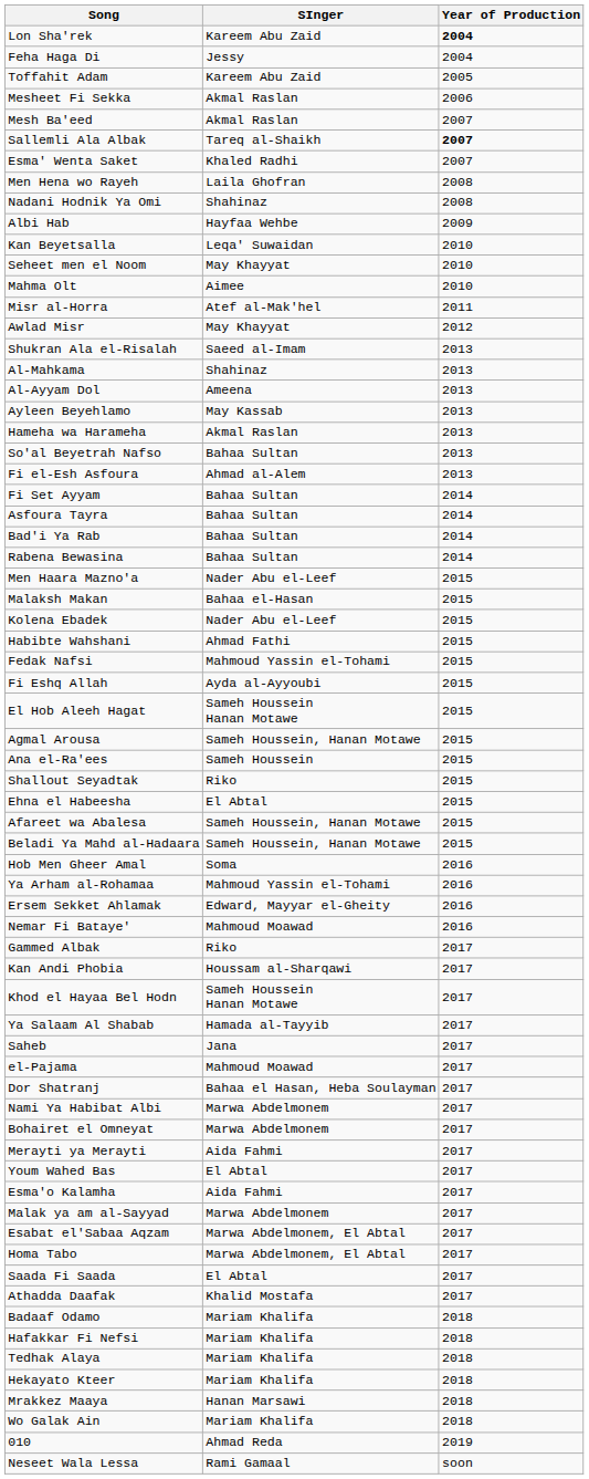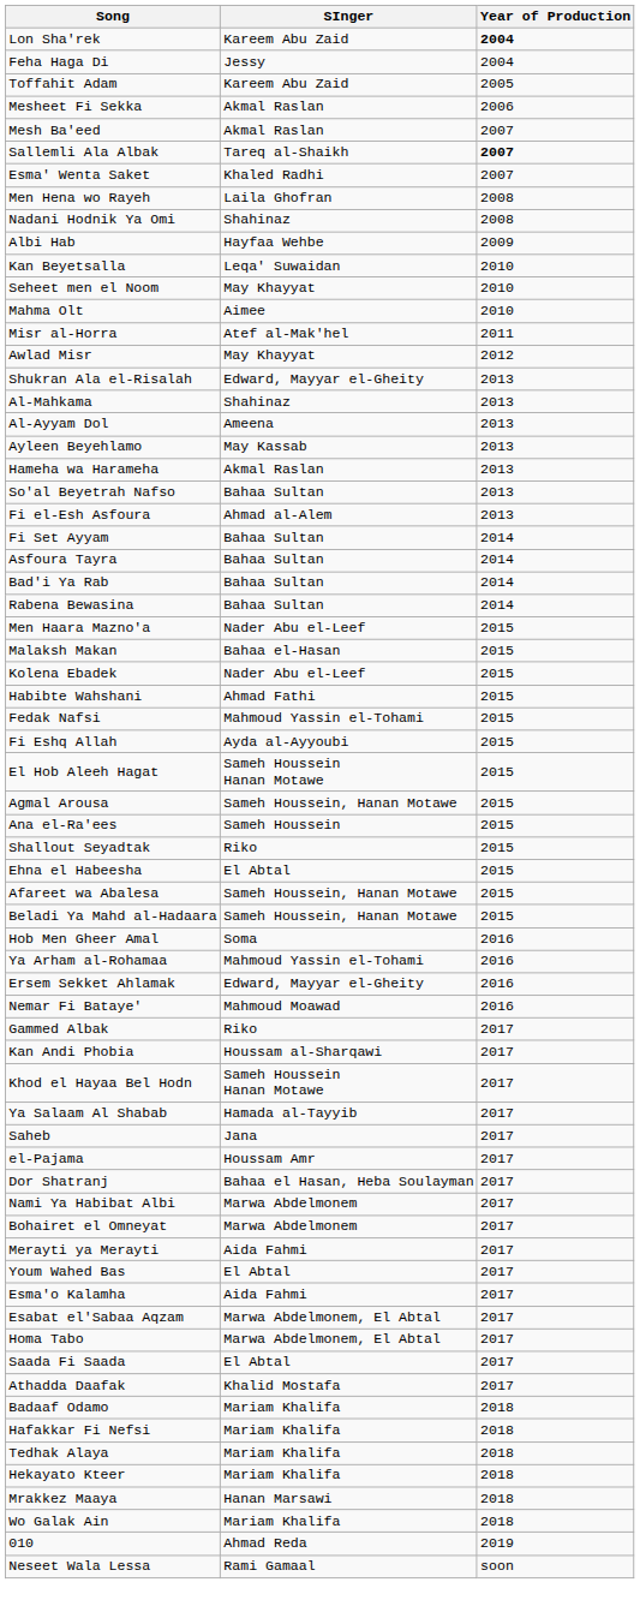Shukran Ala el-Risalah | SInger: Saeed al-Imam -> Edward, Mayyar el-Gheity
el-Pajama | SInger: Mahmoud Moawad -> Houssam Amr
- row: Malak ya am al-Sayyad | Marwa Abdelmonem | 2017
